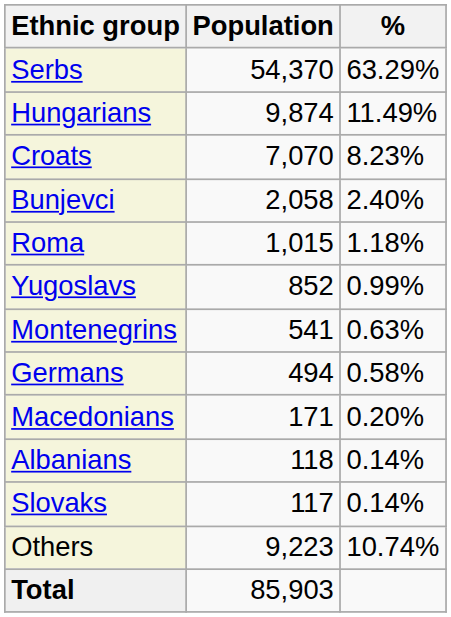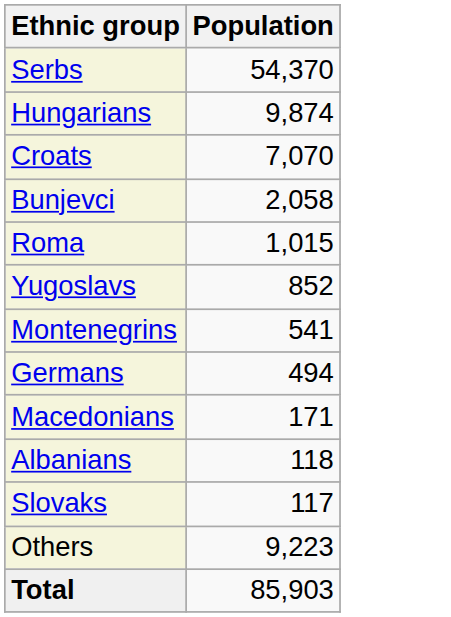- column: % | 63.29% | 11.49% | 8.23% | 2.40% | 1.18% | 0.99% | 0.63% | 0.58% | 0.20% | 0.14% | 0.14% | 10.74%
